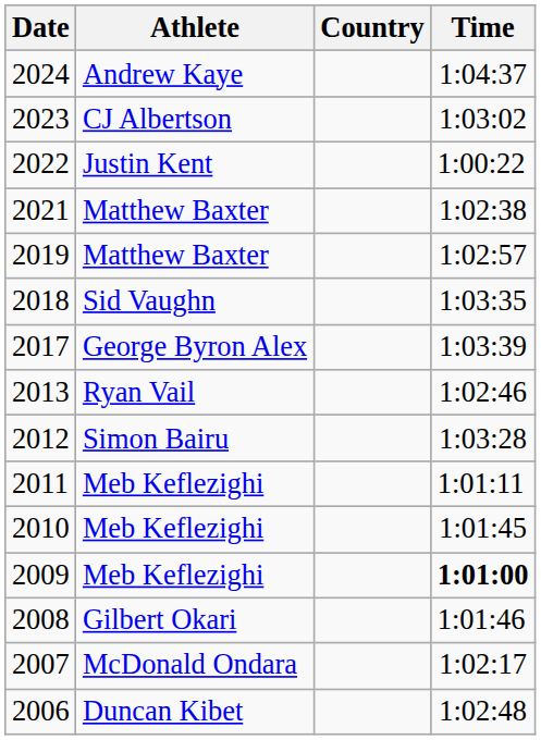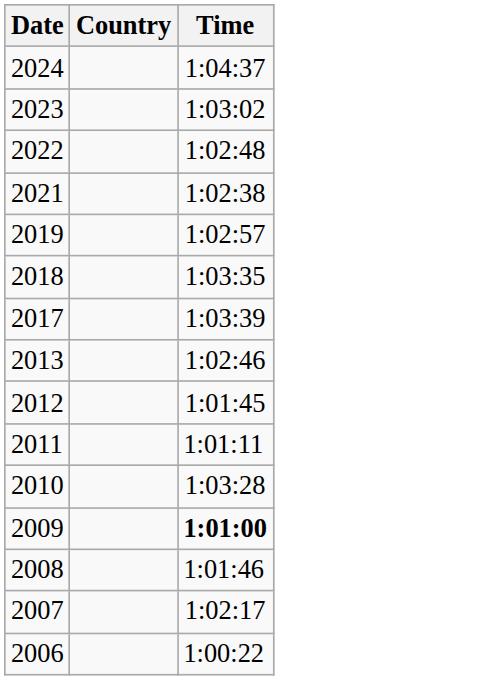- column: Athlete | Andrew Kaye | CJ Albertson | Justin Kent | Matthew Baxter | Matthew Baxter | Sid Vaughn | George Byron Alex | Ryan Vail | Simon Bairu | Meb Keflezighi | Meb Keflezighi | Meb Keflezighi | Gilbert Okari | McDonald Ondara | Duncan Kibet
2022 | Time: 1:00:22 -> 1:02:48
2012 | Time: 1:03:28 -> 1:01:45
2010 | Time: 1:01:45 -> 1:03:28
2006 | Time: 1:02:48 -> 1:00:22
